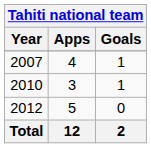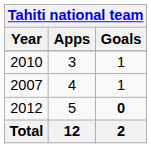rows swapped: 2007 <-> 2010
2012 | Goals: normal -> bold
